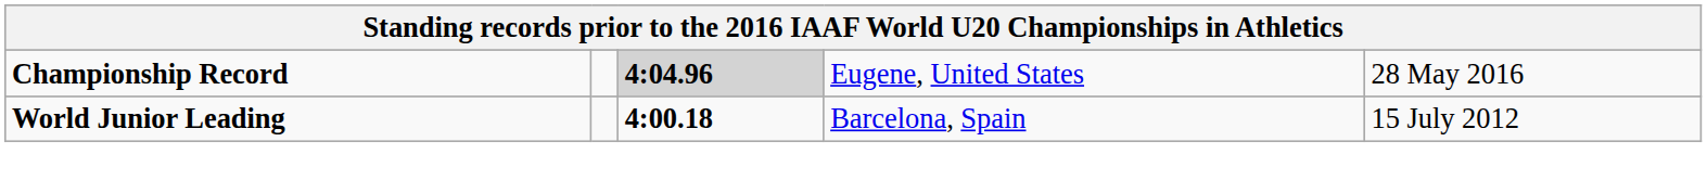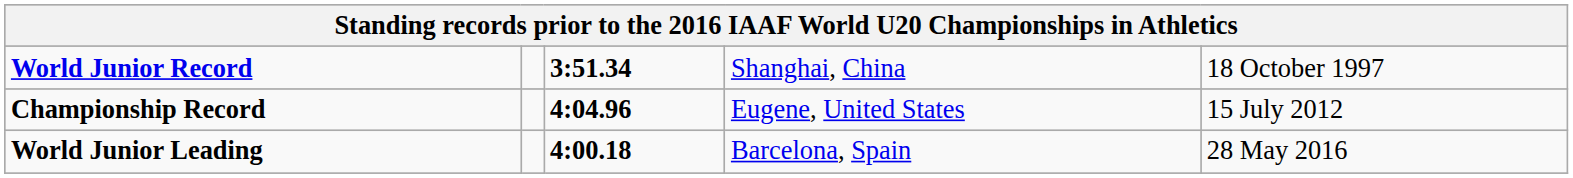+ row: World Junior Record | 3:51.34 | Shanghai, China | 18 October 1997
Championship Record | column 3: lightgrey background -> no background
Championship Record | column 5: 28 May 2016 -> 15 July 2012
World Junior Leading | column 5: 15 July 2012 -> 28 May 2016
